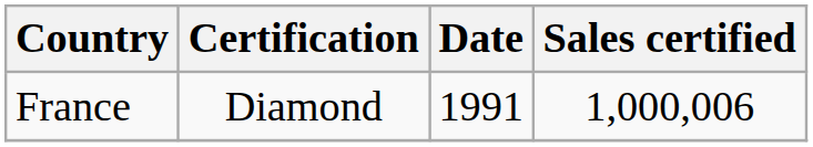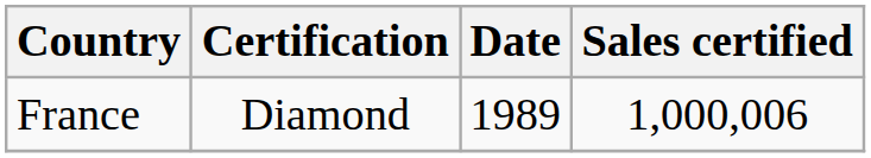France | Date: 1991 -> 1989
